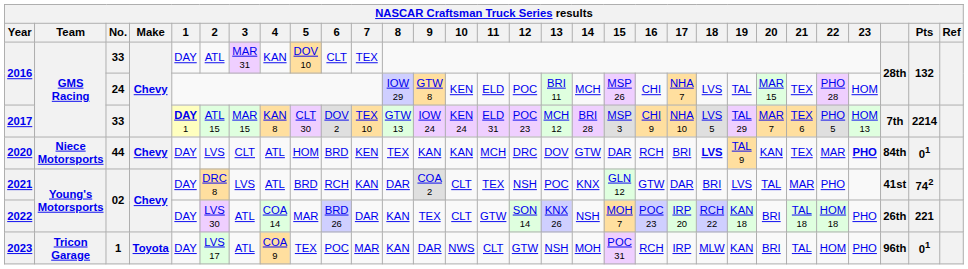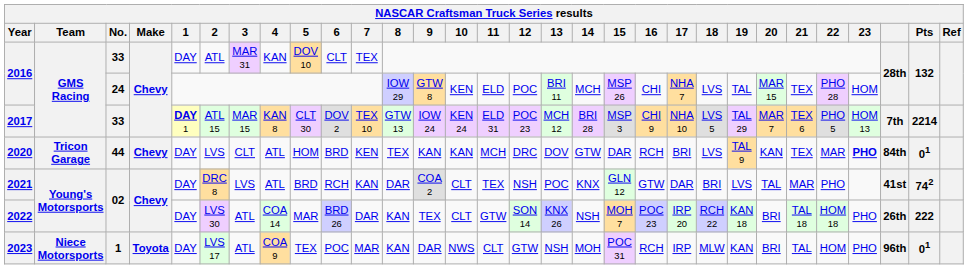2020 | Team: Niece Motorsports -> Tricon Garage
2020 | 18: bold -> normal
2022 | Pts: 221 -> 222
2023 | Team: Tricon Garage -> Niece Motorsports
